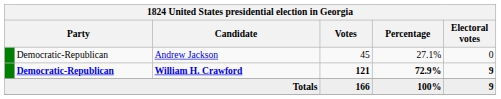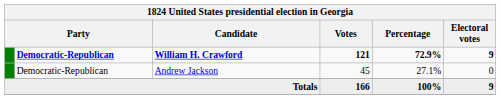rows swapped: William H. Crawford <-> Andrew Jackson
